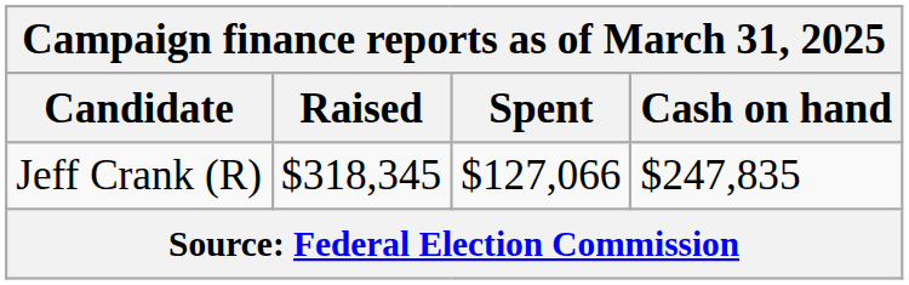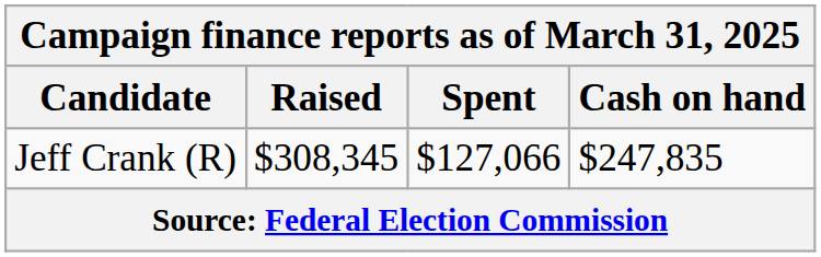Jeff Crank (R) | Raised: $318,345 -> $308,345
